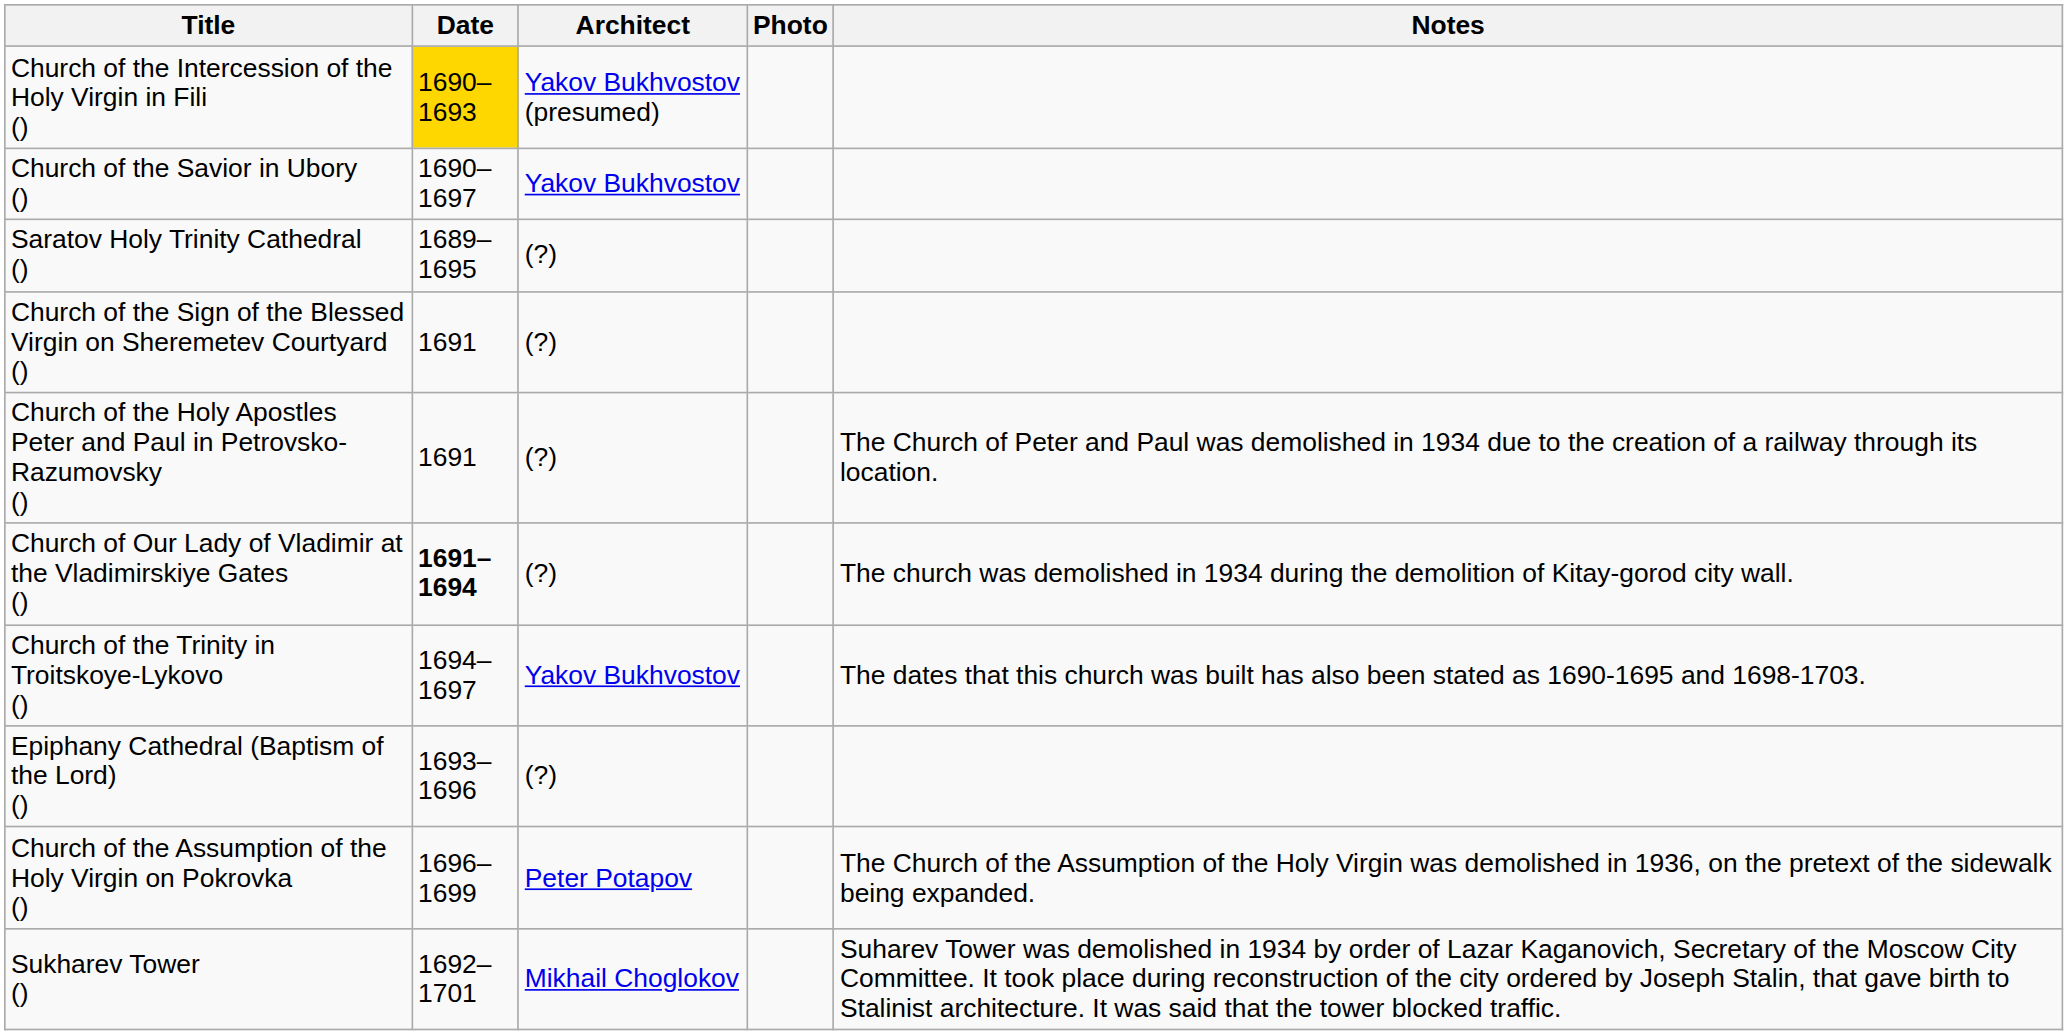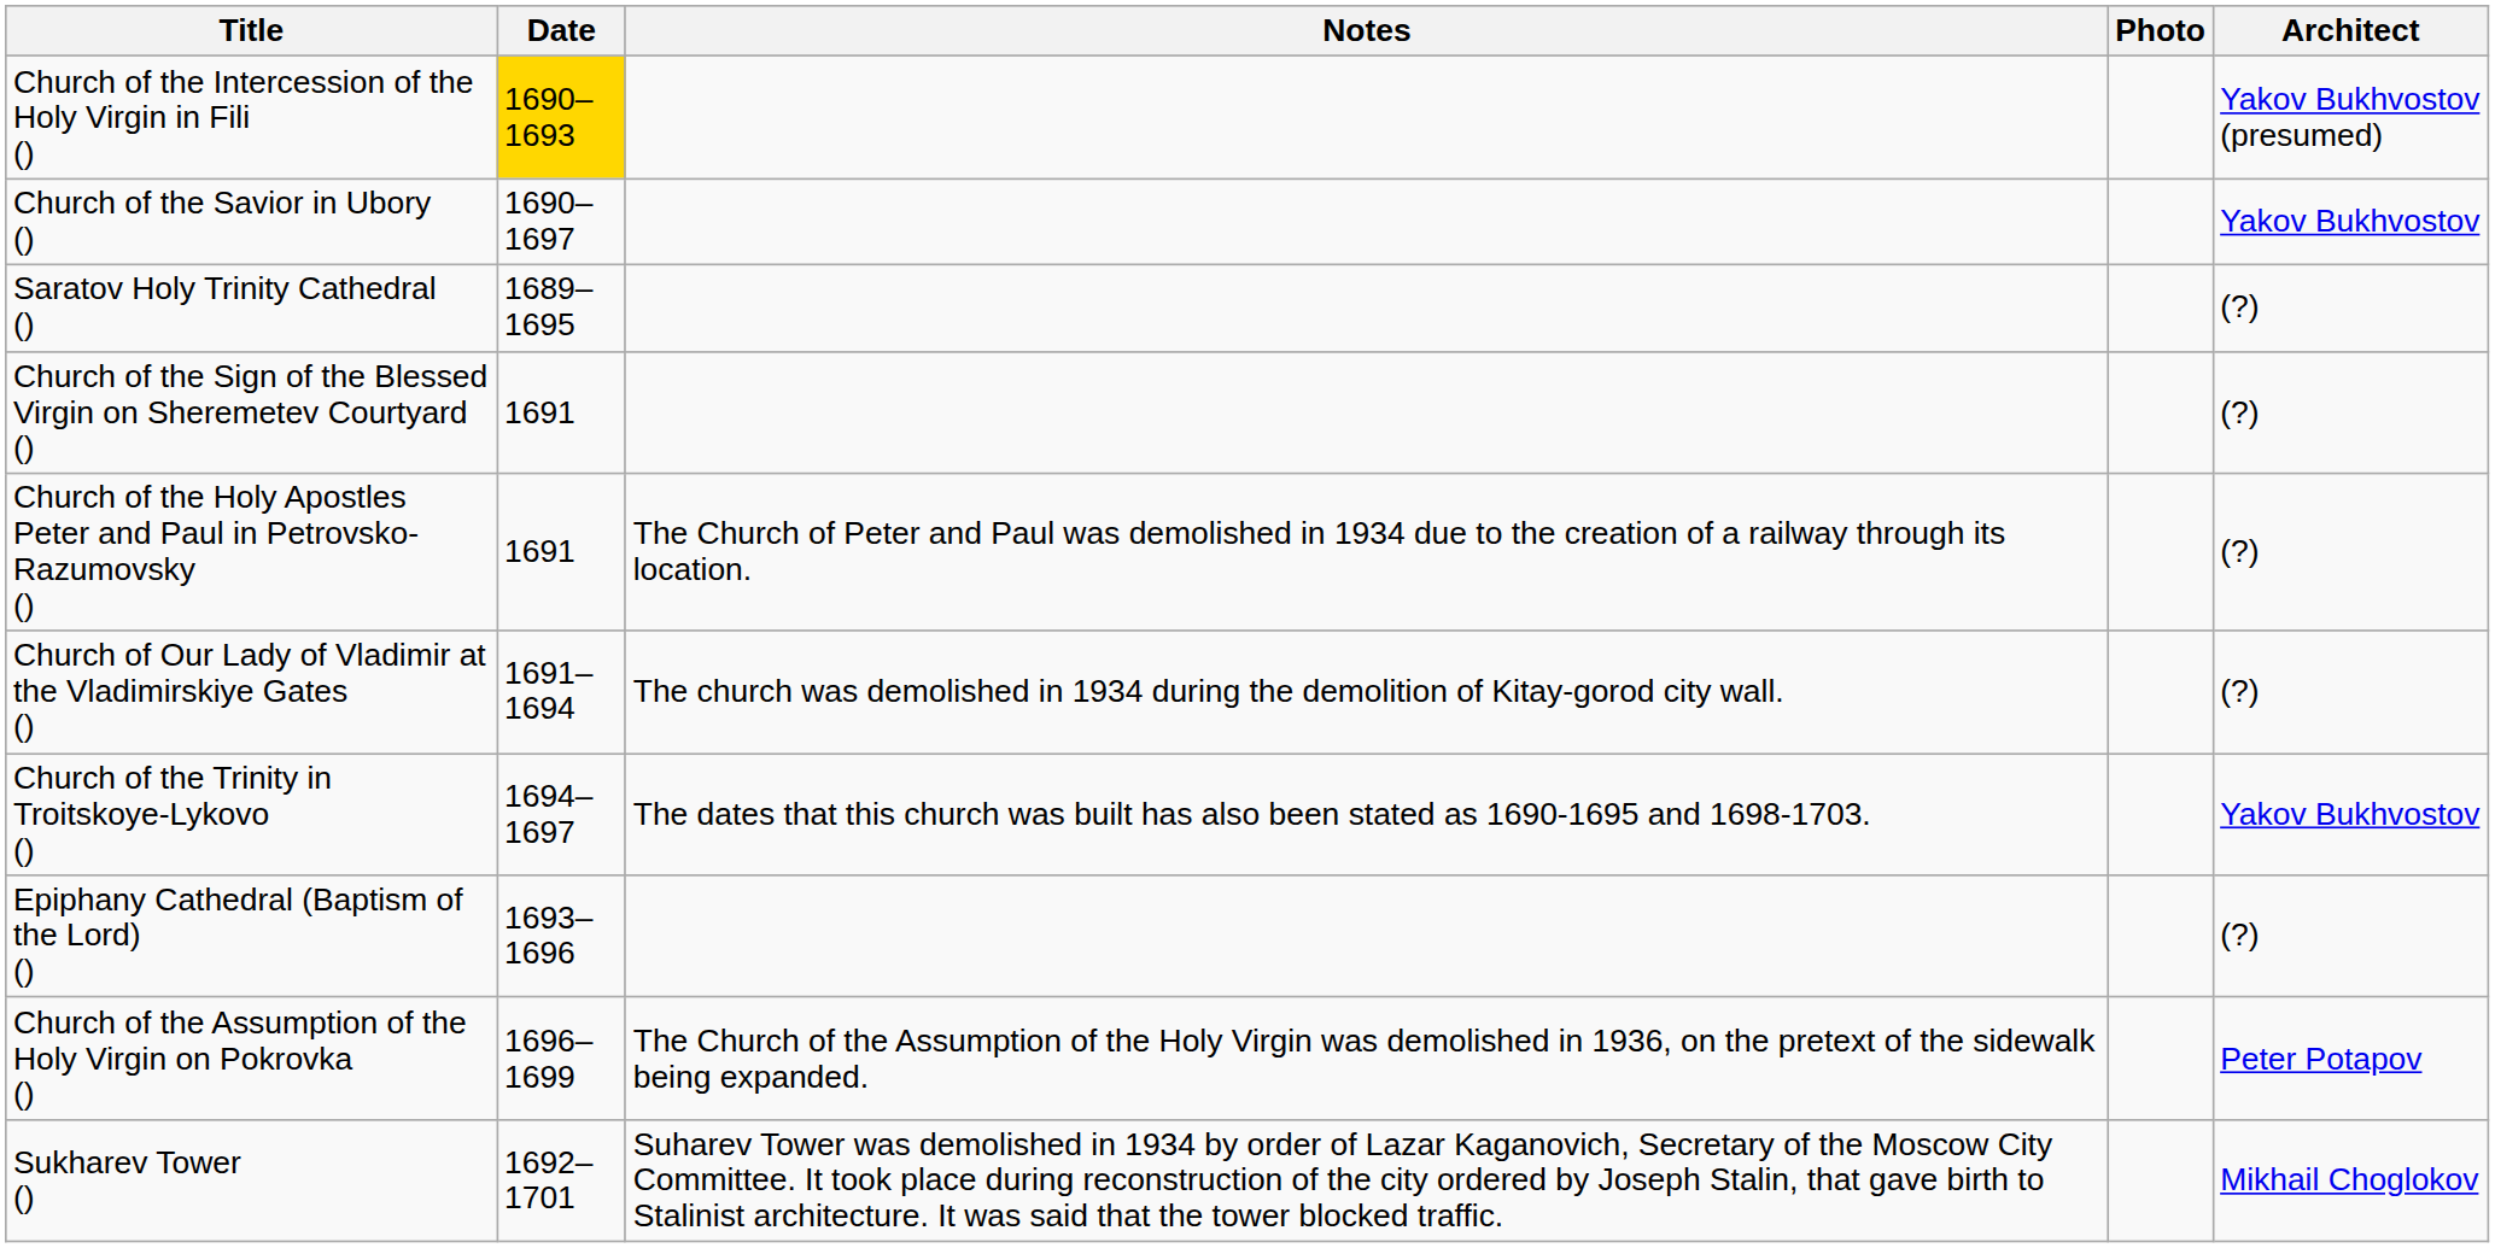columns swapped: Architect <-> Notes
Church of Our Lady of Vladimir at the Vladimirskiye Gates () | Date: bold -> normal
